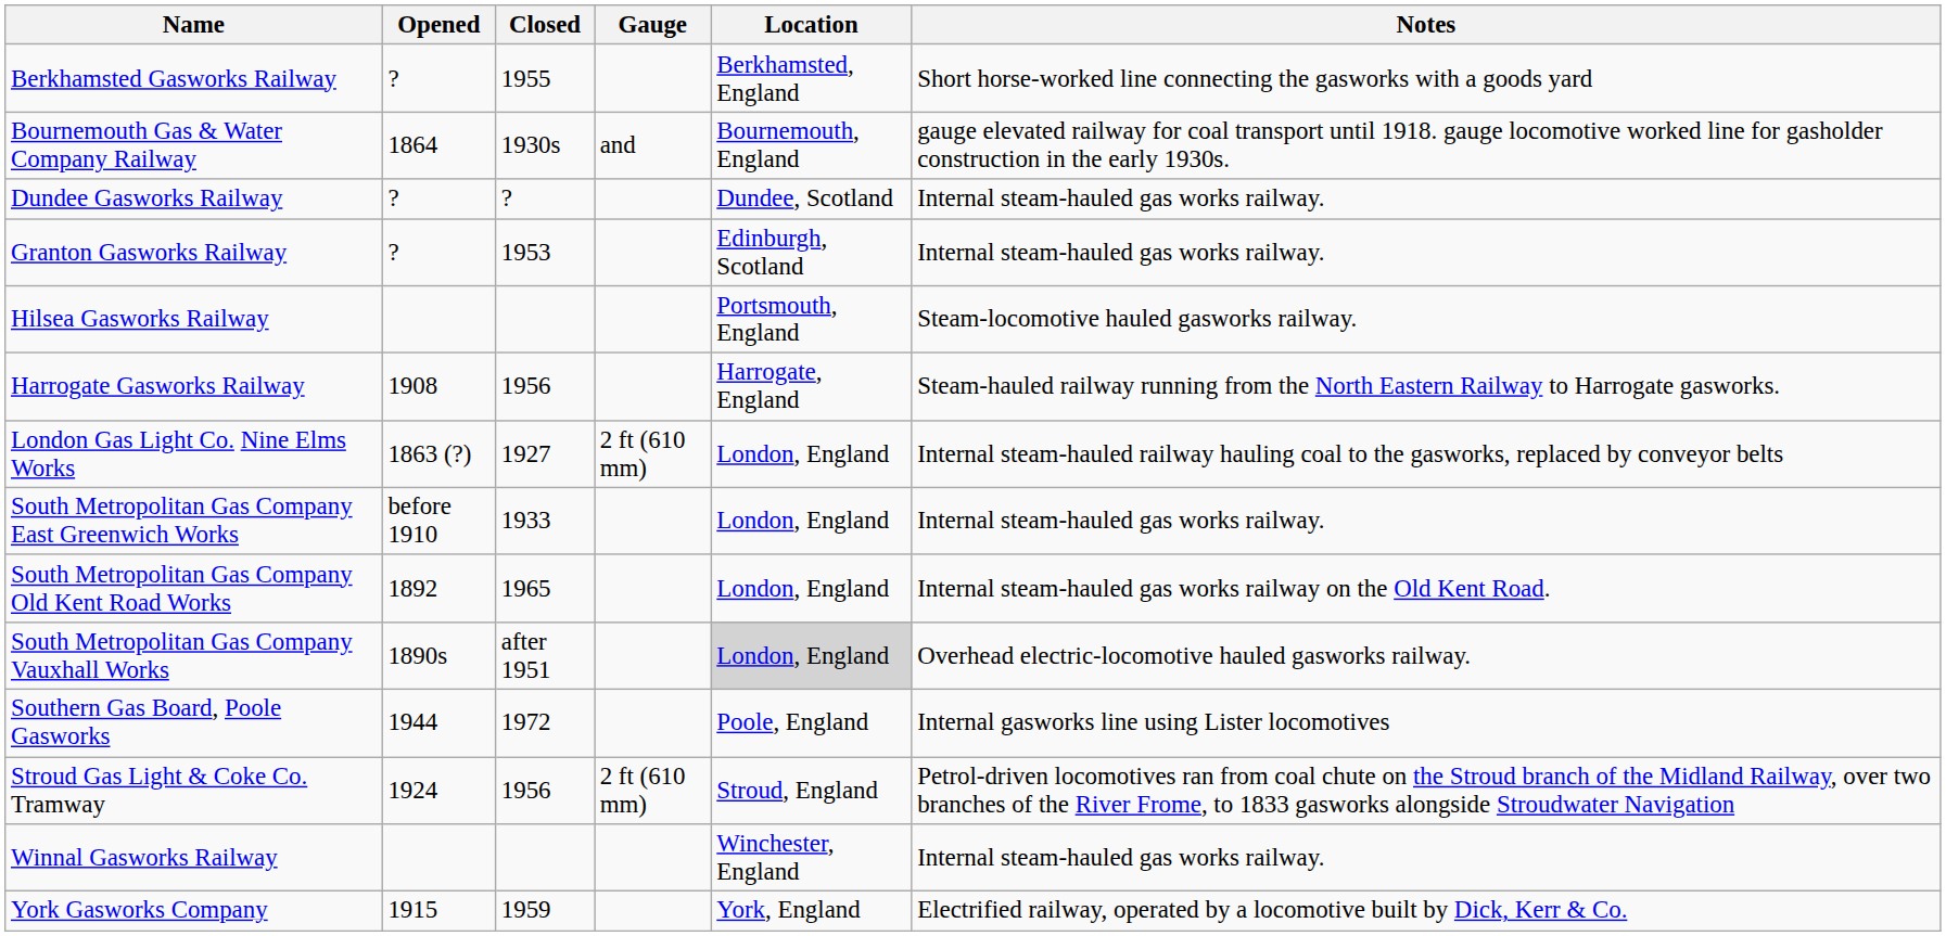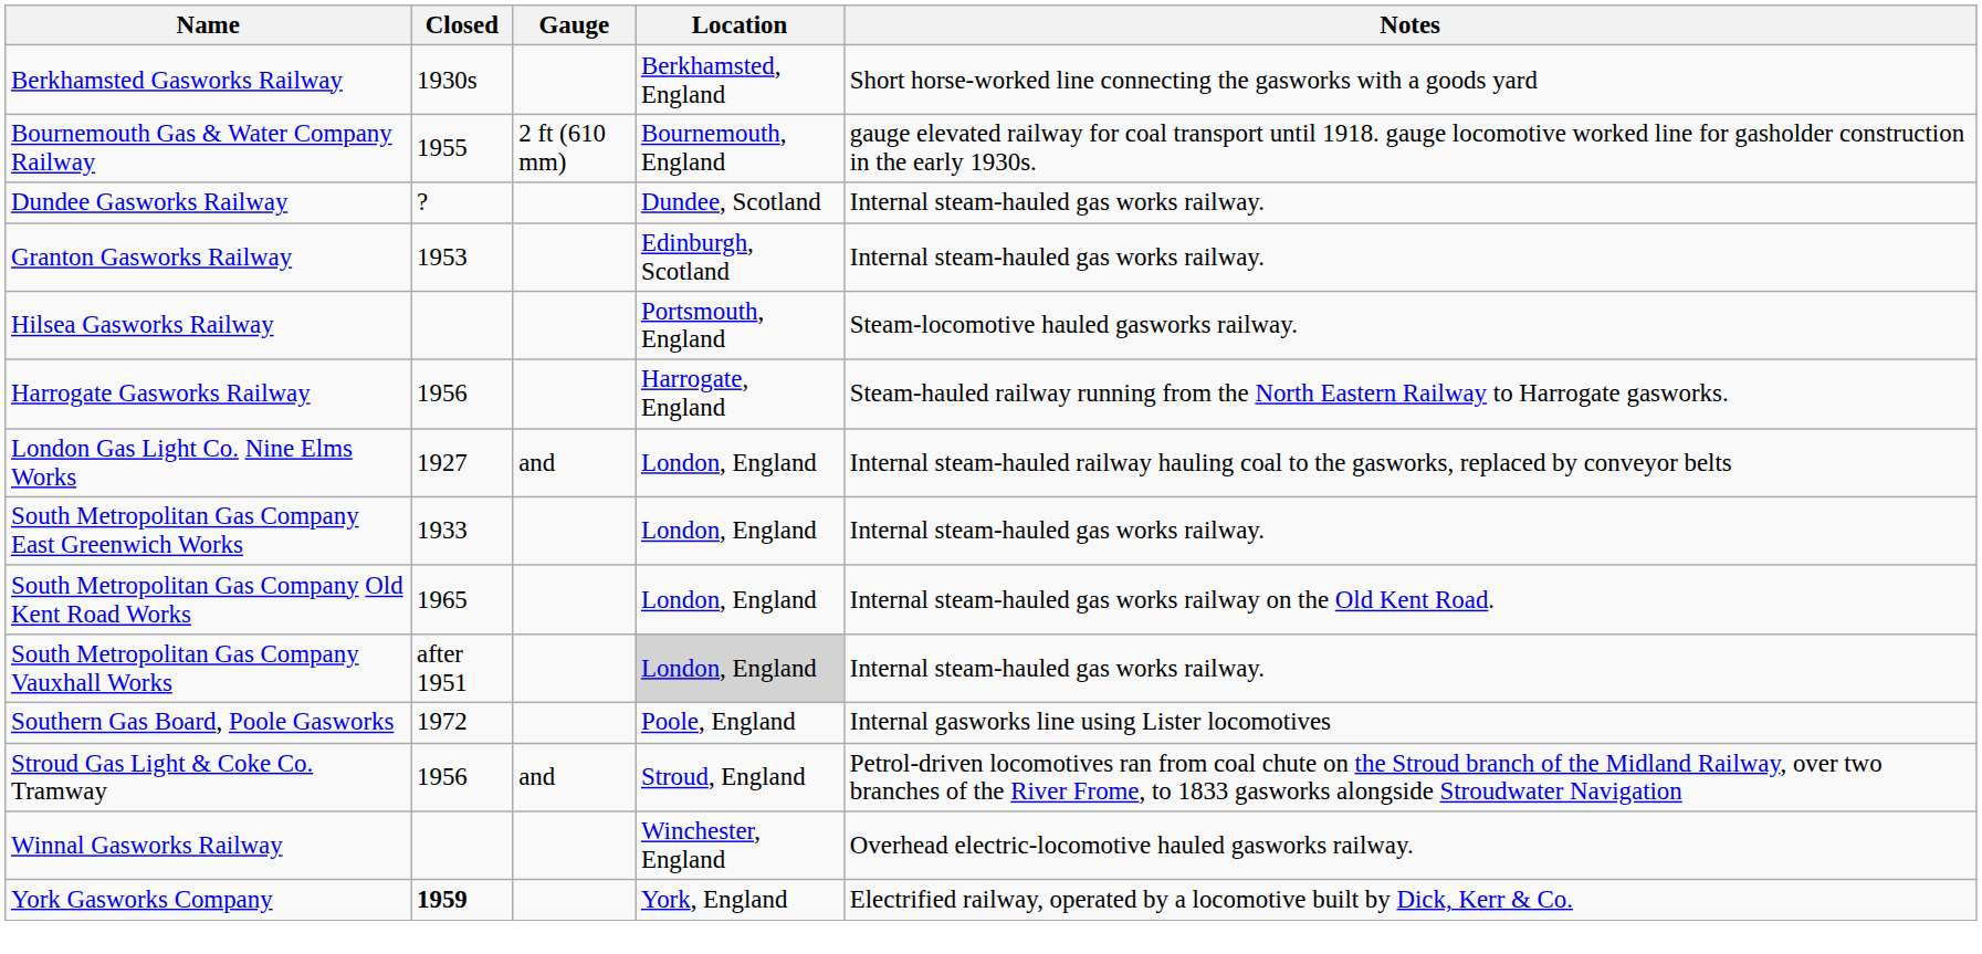- column: Opened | ? | 1864 | ? | ? | 1908 | 1863 (?) | before 1910 | 1892 | 1890s | 1944 | 1924 | 1915
Berkhamsted Gasworks Railway | Closed: 1955 -> 1930s
Bournemouth Gas & Water Company Railway | Closed: 1930s -> 1955
Bournemouth Gas & Water Company Railway | Gauge: and -> 2 ft (610 mm)
London Gas Light Co. Nine Elms Works | Gauge: 2 ft (610 mm) -> and
South Metropolitan Gas Company Vauxhall Works | Notes: Overhead electric-locomotive hauled gasworks railway. -> Internal steam-hauled gas works railway.
Stroud Gas Light & Coke Co. Tramway | Gauge: 2 ft (610 mm) -> and
Winnal Gasworks Railway | Notes: Internal steam-hauled gas works railway. -> Overhead electric-locomotive hauled gasworks railway.
York Gasworks Company | Closed: normal -> bold
